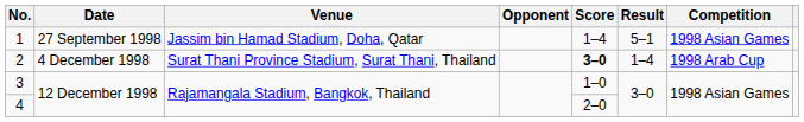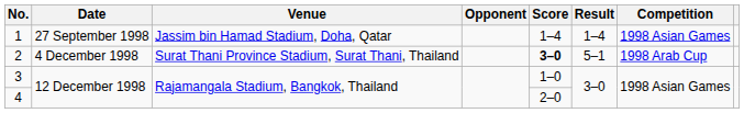1 | Result: 5–1 -> 1–4
2 | Result: 1–4 -> 5–1
